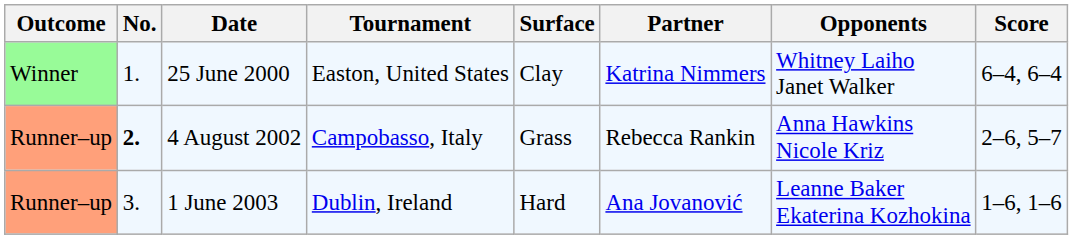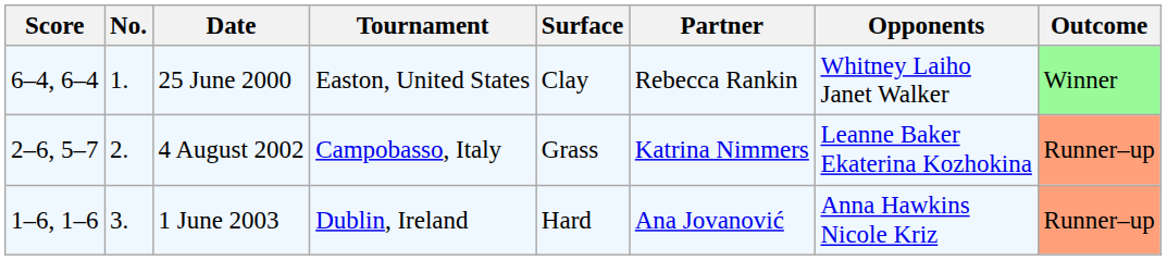columns swapped: Outcome <-> Score
25 June 2000 | Partner: Katrina Nimmers -> Rebecca Rankin
4 August 2002 | No.: bold -> normal
4 August 2002 | Partner: Rebecca Rankin -> Katrina Nimmers
4 August 2002 | Opponents: Anna Hawkins Nicole Kriz -> Leanne Baker Ekaterina Kozhokina
1 June 2003 | Opponents: Leanne Baker Ekaterina Kozhokina -> Anna Hawkins Nicole Kriz
